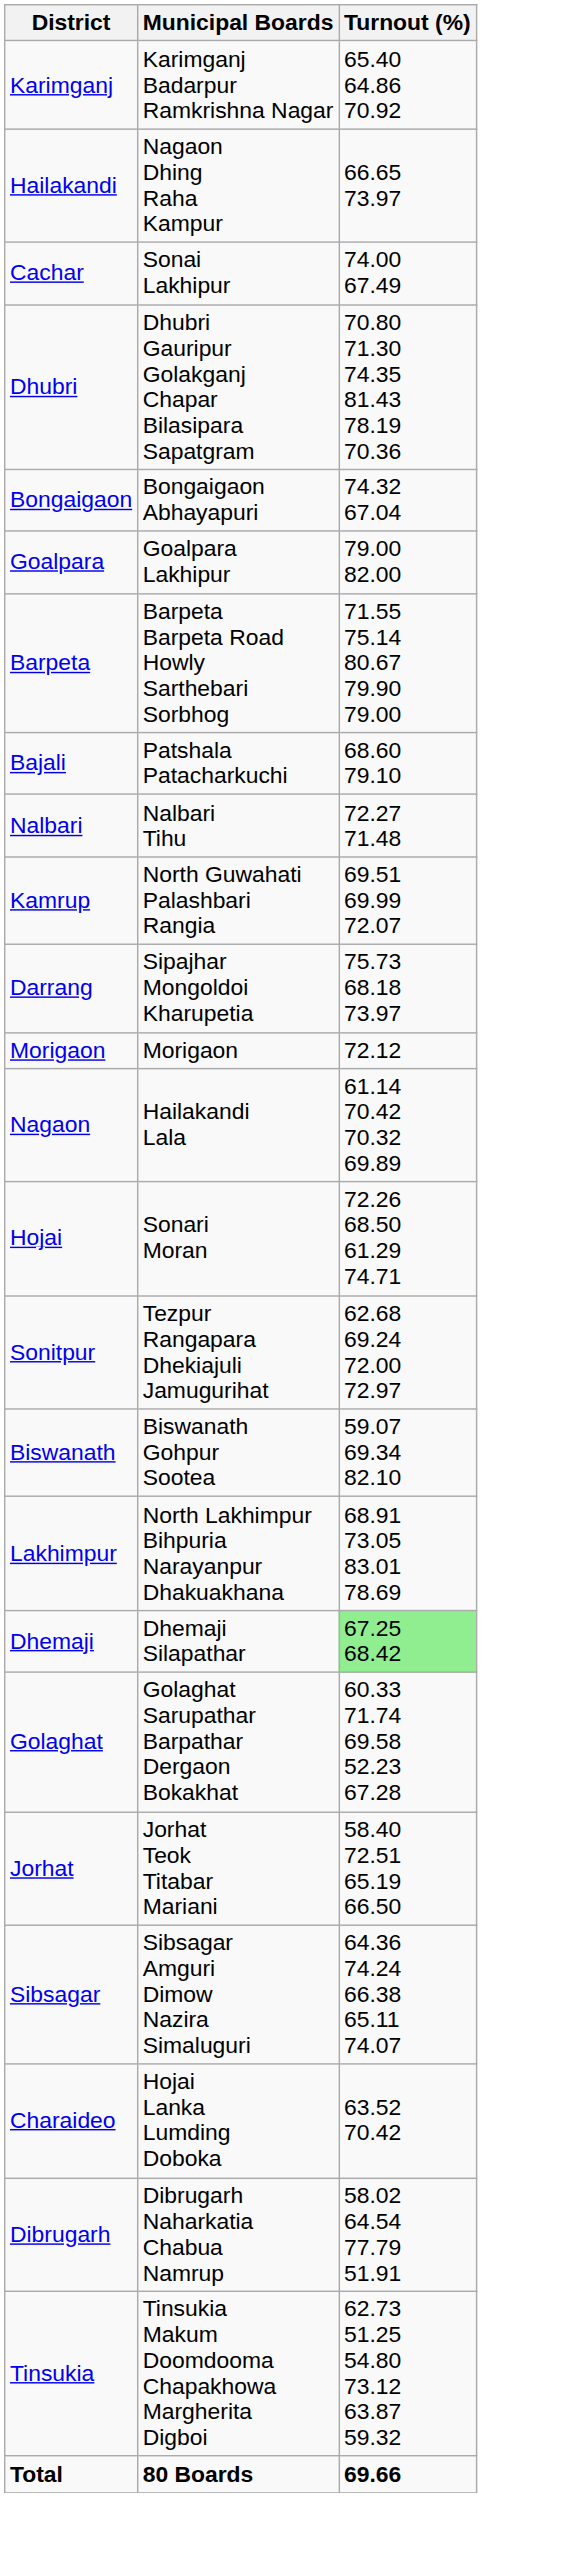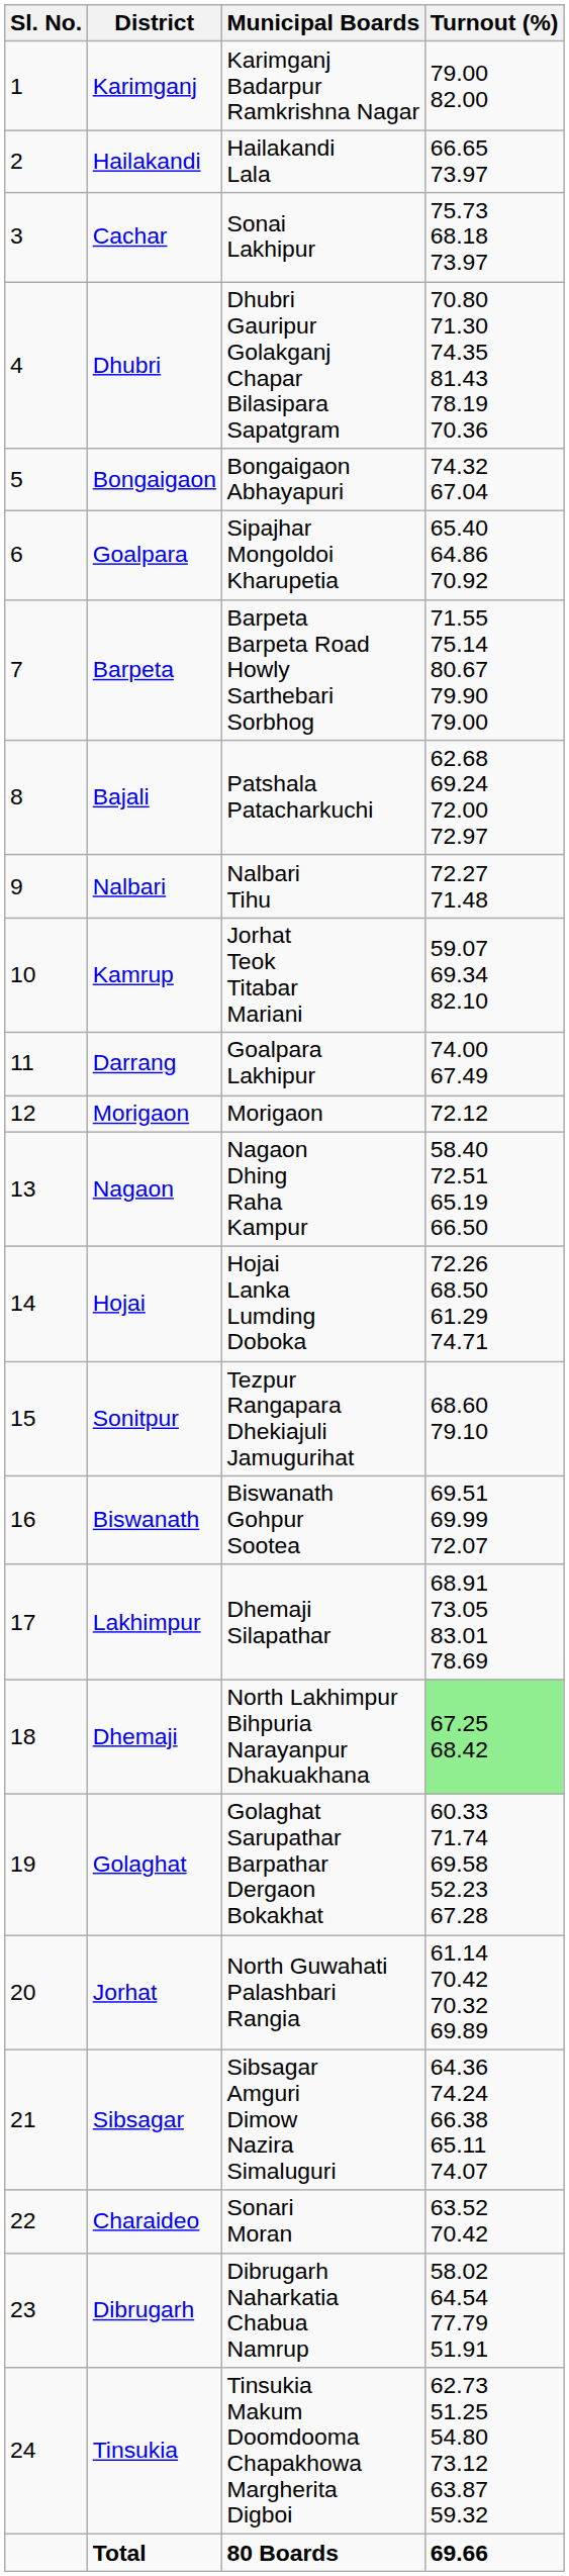+ column: Sl. No. | 1 | 2 | 3 | 4 | 5 | 6 | 7 | 8 | 9 | 10 | 11 | 12 | 13 | 14 | 15 | 16 | 17 | 18 | 19 | 20 | 21 | 22 | 23 | 24
Karimganj | Turnout (%): 65.40 64.86 70.92 -> 79.00 82.00
Hailakandi | Municipal Boards: Nagaon Dhing Raha Kampur -> Hailakandi Lala
Cachar | Turnout (%): 74.00 67.49 -> 75.73 68.18 73.97
Goalpara | Municipal Boards: Goalpara Lakhipur -> Sipajhar Mongoldoi Kharupetia
Goalpara | Turnout (%): 79.00 82.00 -> 65.40 64.86 70.92
Bajali | Turnout (%): 68.60 79.10 -> 62.68 69.24 72.00 72.97
Kamrup | Municipal Boards: North Guwahati Palashbari Rangia -> Jorhat Teok Titabar Mariani
Kamrup | Turnout (%): 69.51 69.99 72.07 -> 59.07 69.34 82.10
Darrang | Municipal Boards: Sipajhar Mongoldoi Kharupetia -> Goalpara Lakhipur
Darrang | Turnout (%): 75.73 68.18 73.97 -> 74.00 67.49
Nagaon | Municipal Boards: Hailakandi Lala -> Nagaon Dhing Raha Kampur
Nagaon | Turnout (%): 61.14 70.42 70.32 69.89 -> 58.40 72.51 65.19 66.50
Hojai | Municipal Boards: Sonari Moran -> Hojai Lanka Lumding Doboka
Sonitpur | Turnout (%): 62.68 69.24 72.00 72.97 -> 68.60 79.10
Biswanath | Turnout (%): 59.07 69.34 82.10 -> 69.51 69.99 72.07
Lakhimpur | Municipal Boards: North Lakhimpur Bihpuria Narayanpur Dhakuakhana -> Dhemaji Silapathar
Dhemaji | Municipal Boards: Dhemaji Silapathar -> North Lakhimpur Bihpuria Narayanpur Dhakuakhana
Jorhat | Municipal Boards: Jorhat Teok Titabar Mariani -> North Guwahati Palashbari Rangia
Jorhat | Turnout (%): 58.40 72.51 65.19 66.50 -> 61.14 70.42 70.32 69.89
Charaideo | Municipal Boards: Hojai Lanka Lumding Doboka -> Sonari Moran
